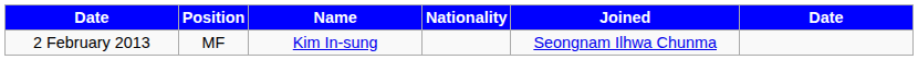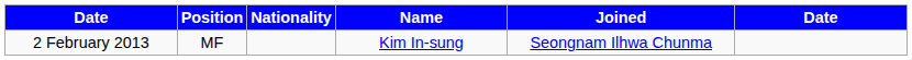columns swapped: Nationality <-> Name
